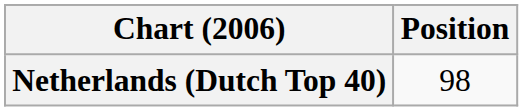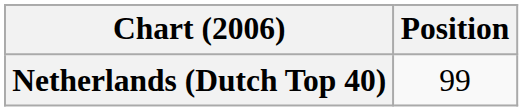Netherlands (Dutch Top 40) | Position: 98 -> 99
